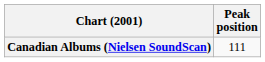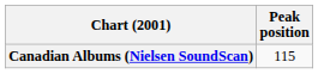Canadian Albums (Nielsen SoundScan) | Peak position: 111 -> 115
